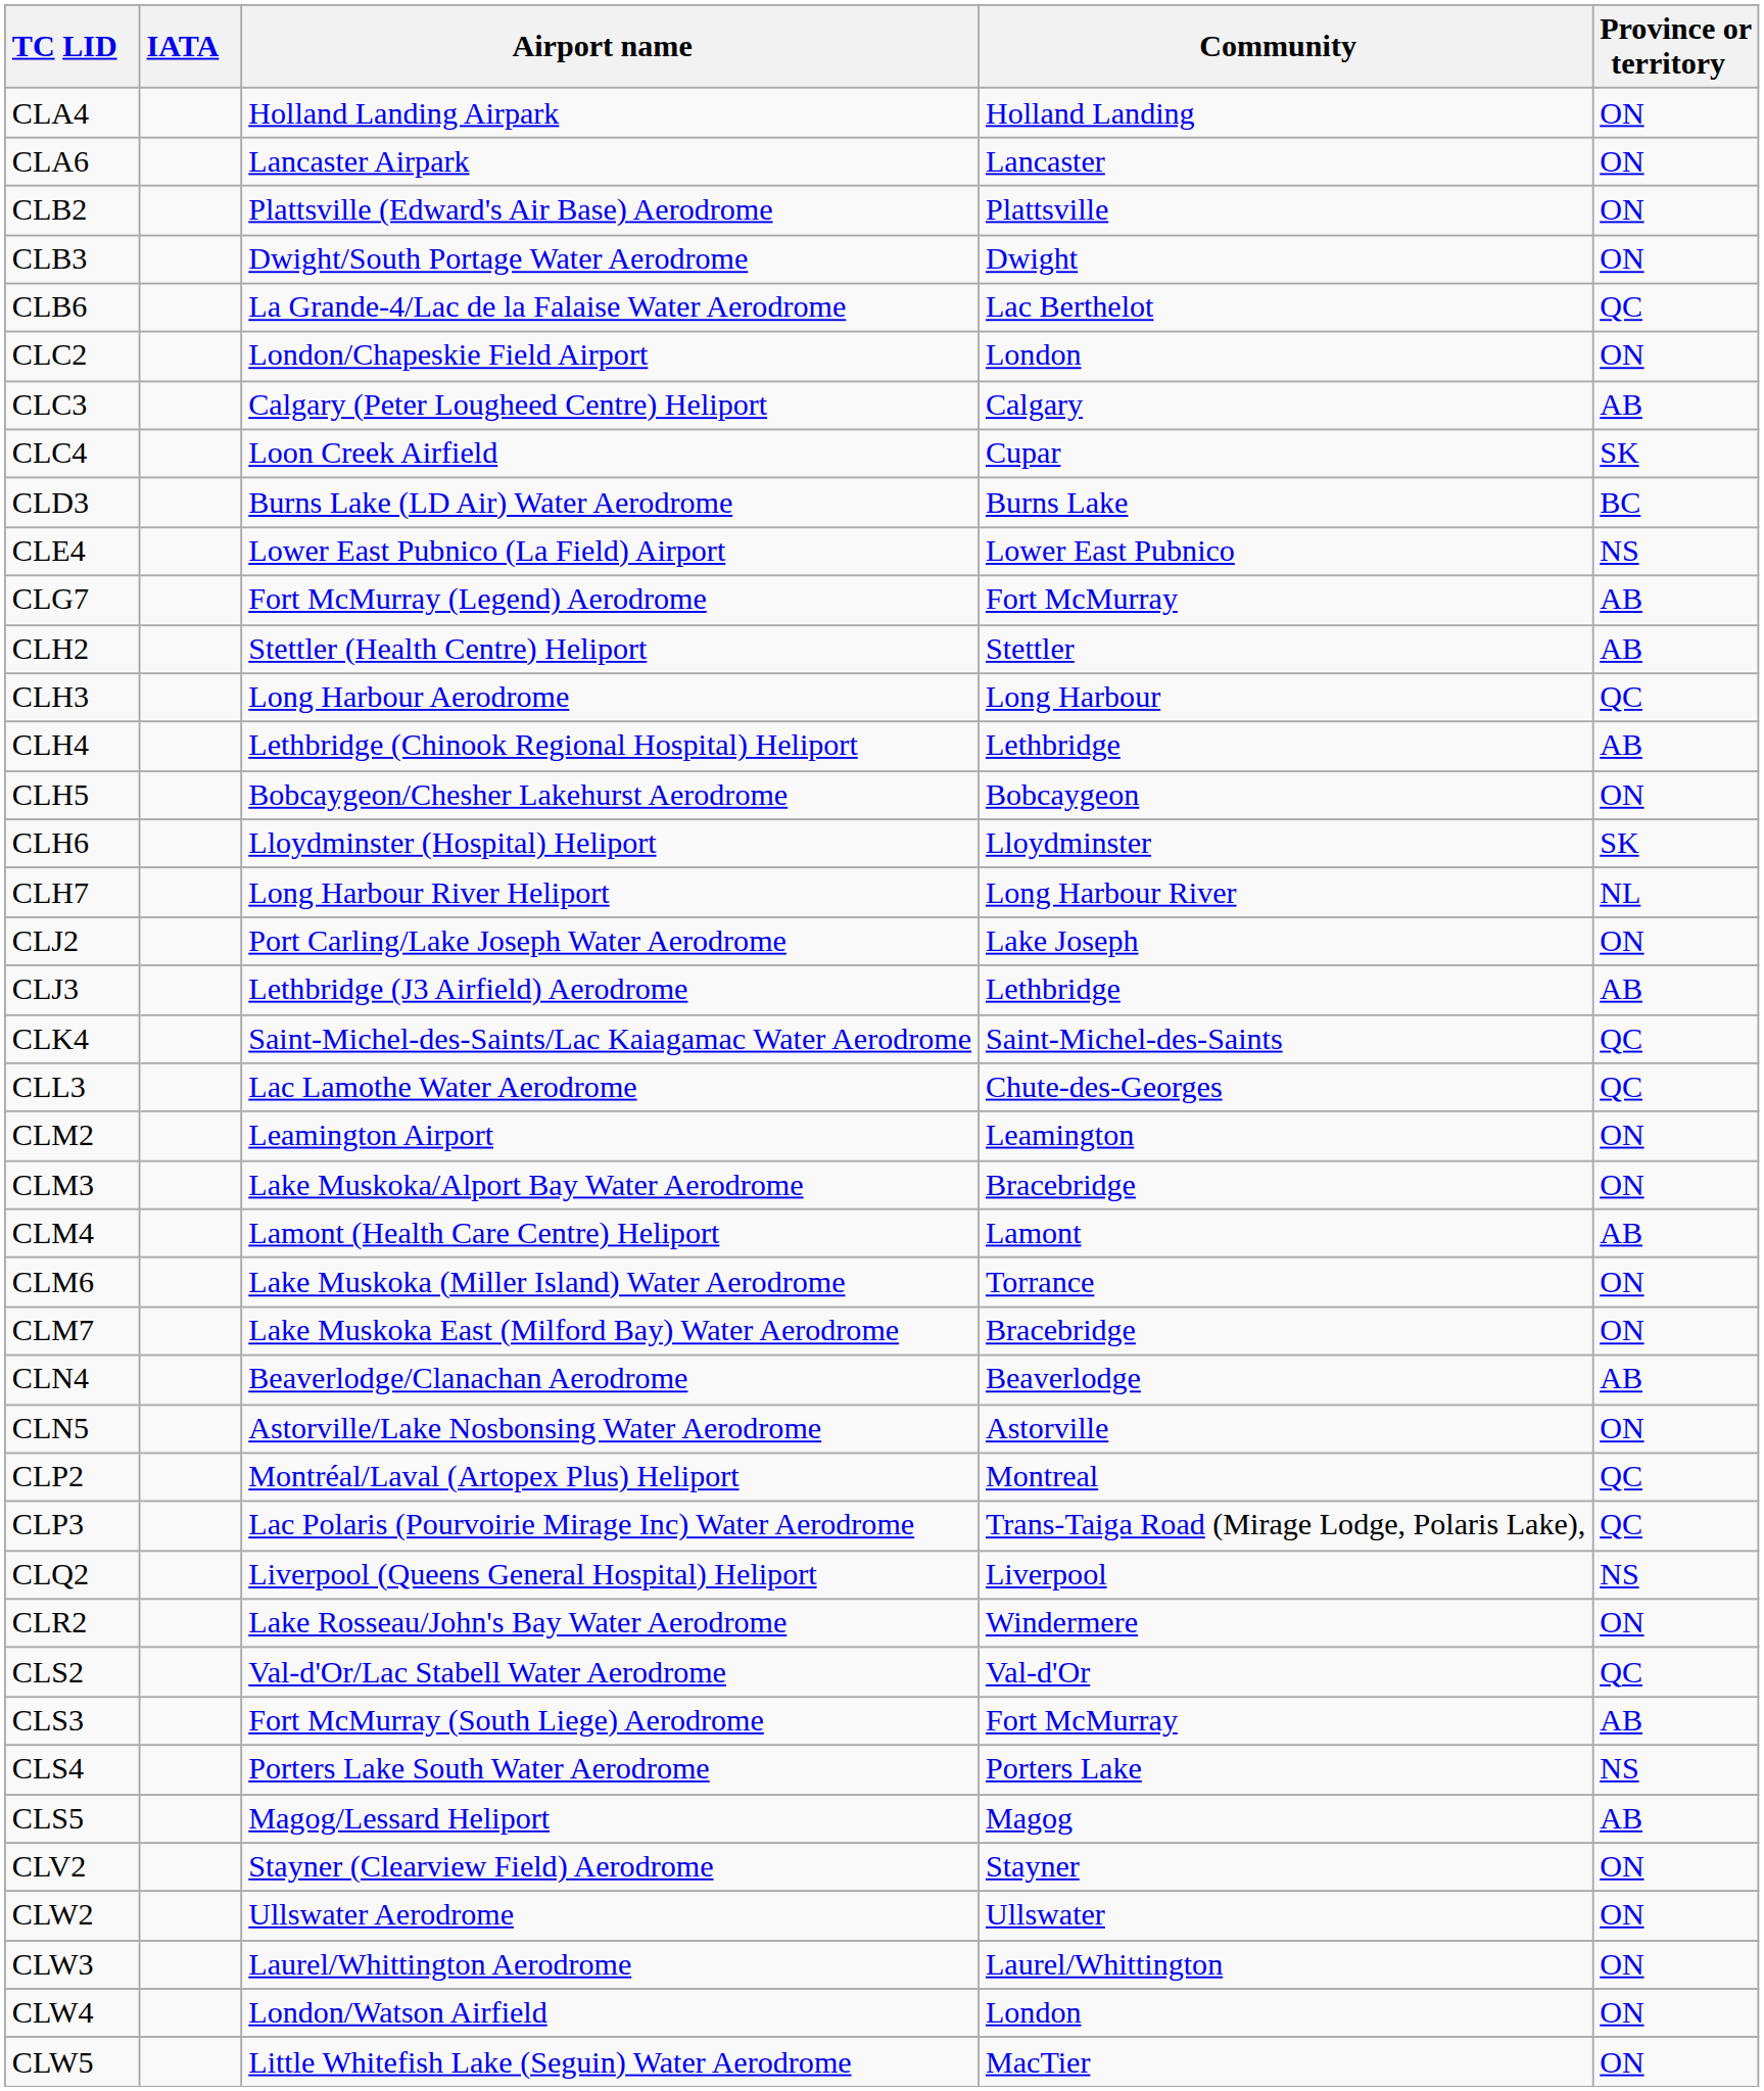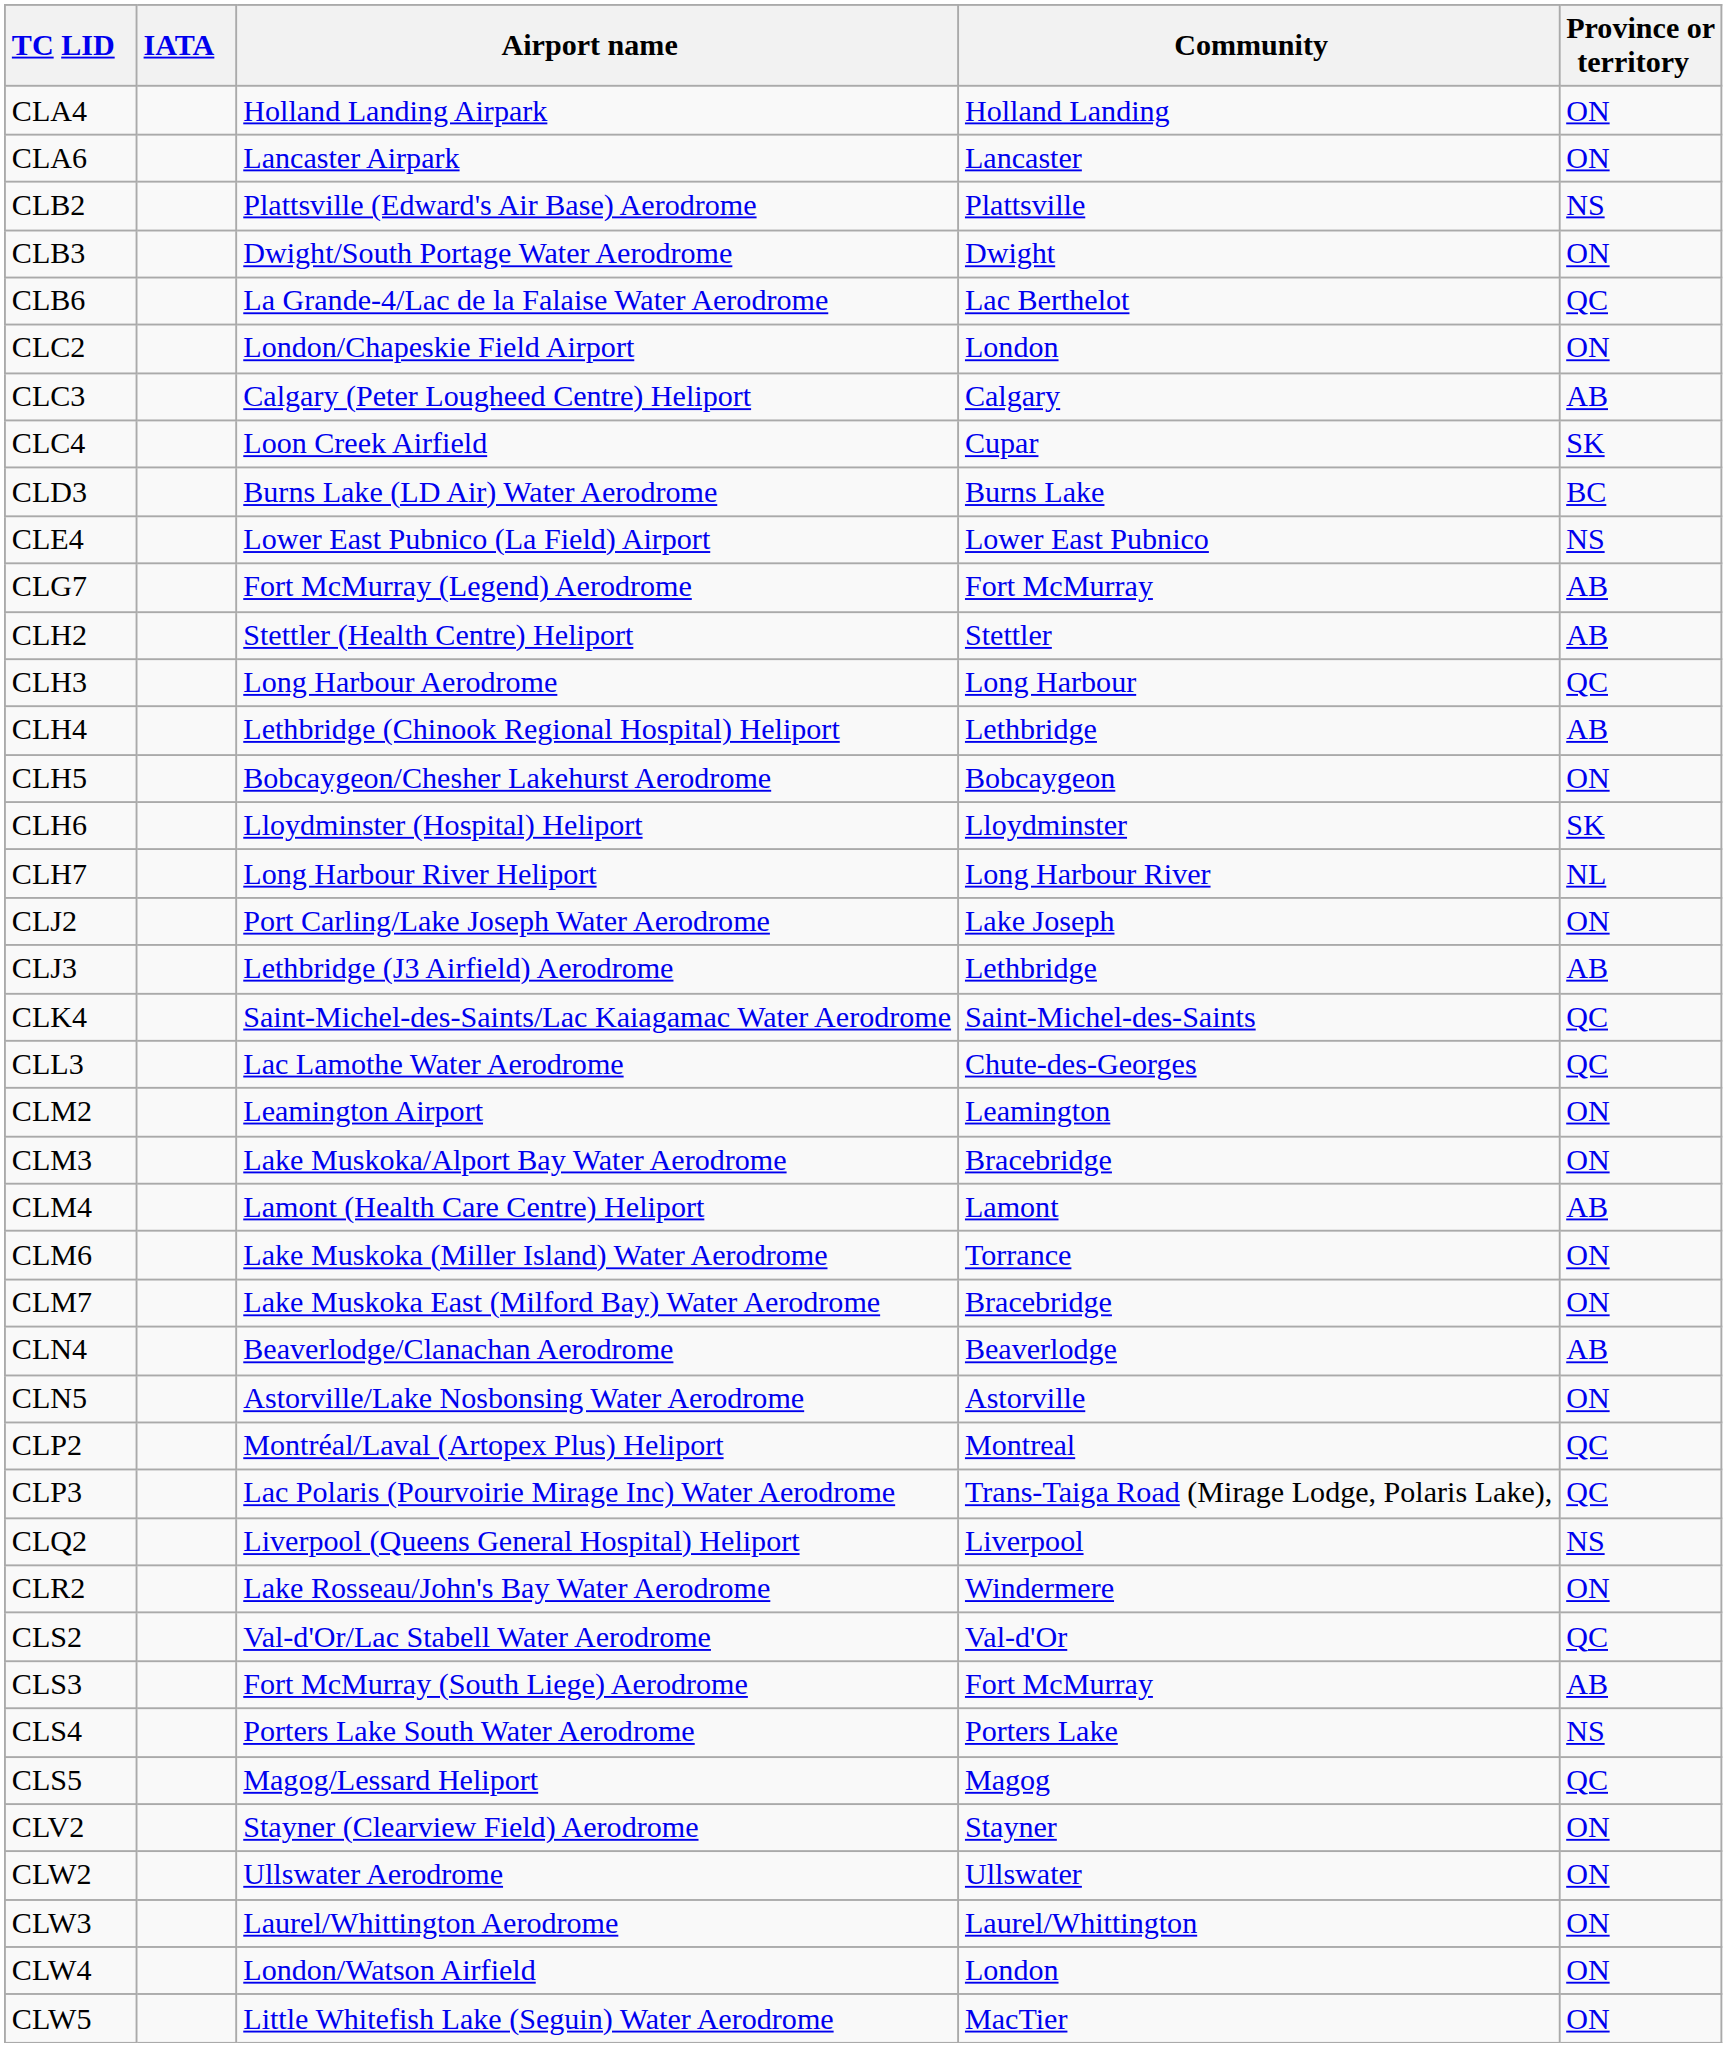CLB2 | Province or territory: ON -> NS
CLS5 | Province or territory: AB -> QC
